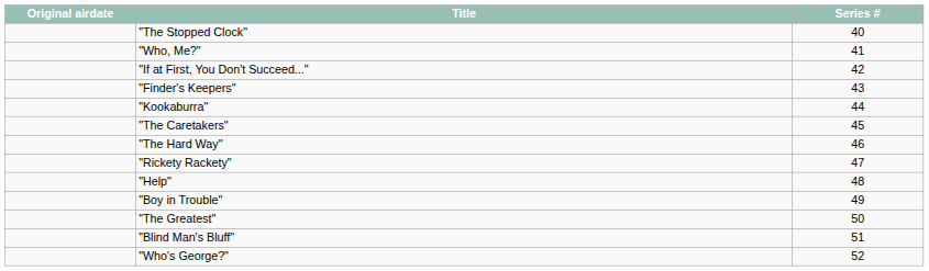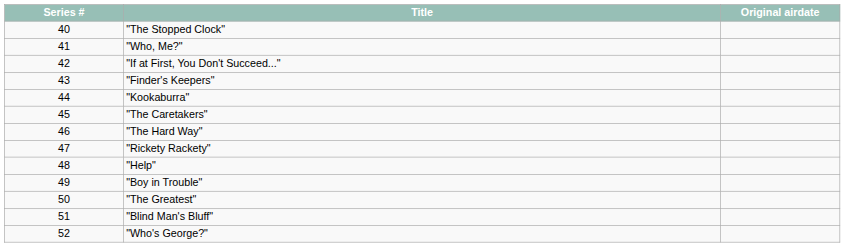columns swapped: Series # <-> Original airdate
